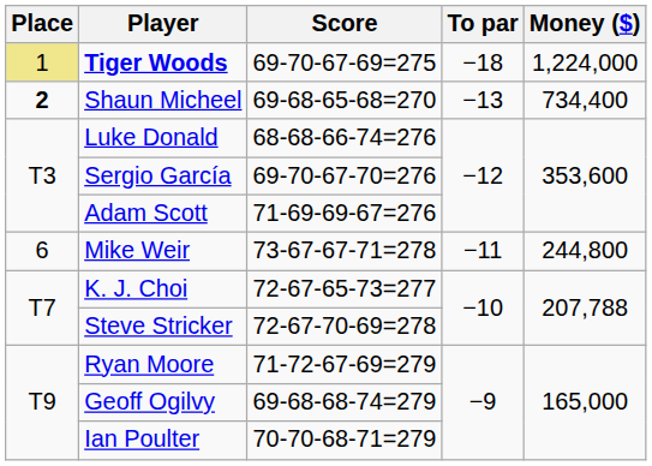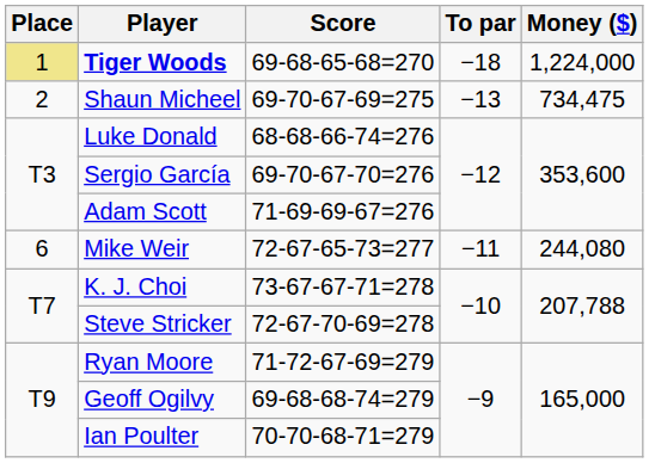Tiger Woods | Score: 69-70-67-69=275 -> 69-68-65-68=270
Shaun Micheel | Place: bold -> normal
Shaun Micheel | Score: 69-68-65-68=270 -> 69-70-67-69=275
Shaun Micheel | Money ($): 734,400 -> 734,475
Mike Weir | Score: 73-67-67-71=278 -> 72-67-65-73=277
Mike Weir | Money ($): 244,800 -> 244,080
K. J. Choi | Score: 72-67-65-73=277 -> 73-67-67-71=278
